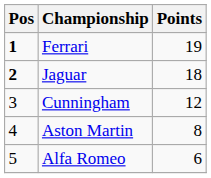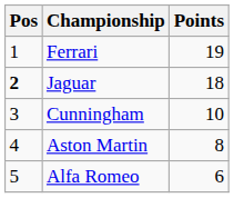Ferrari | Pos: bold -> normal
Cunningham | Points: 12 -> 10
